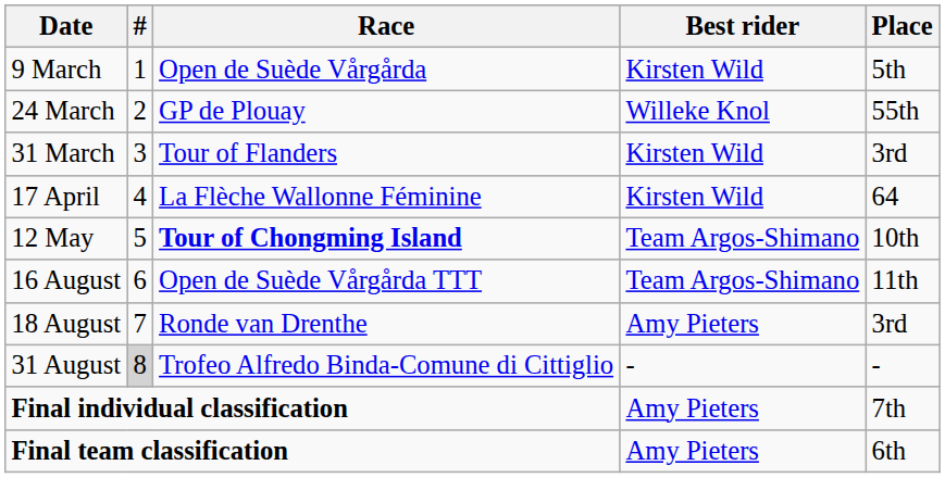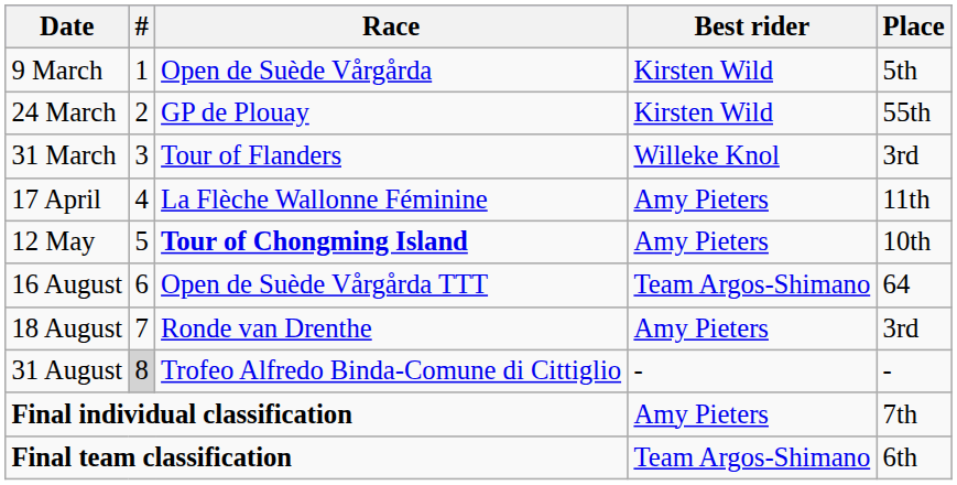24 March | Best rider: Willeke Knol -> Kirsten Wild
31 March | Best rider: Kirsten Wild -> Willeke Knol
17 April | Best rider: Kirsten Wild -> Amy Pieters
17 April | Place: 64 -> 11th
12 May | Best rider: Team Argos-Shimano -> Amy Pieters
16 August | Place: 11th -> 64
Final team classification | Best rider: Amy Pieters -> Team Argos-Shimano
